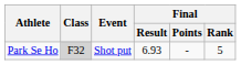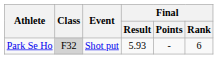Park Se Ho | Final / Result: 6.93 -> 5.93
Park Se Ho | Final / Rank: 5 -> 6
